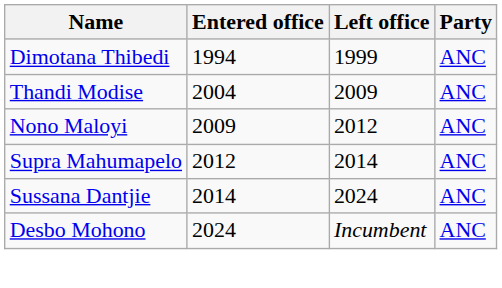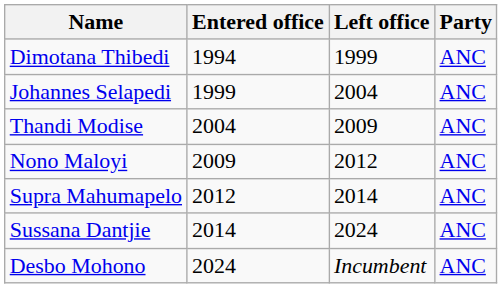+ row: Johannes Selapedi | 1999 | 2004 | ANC
